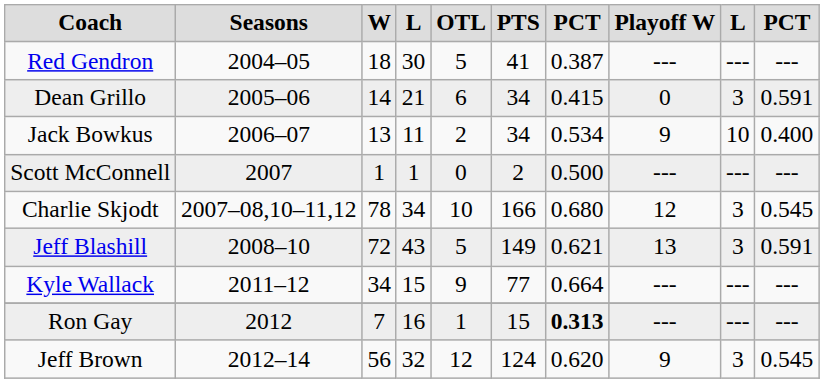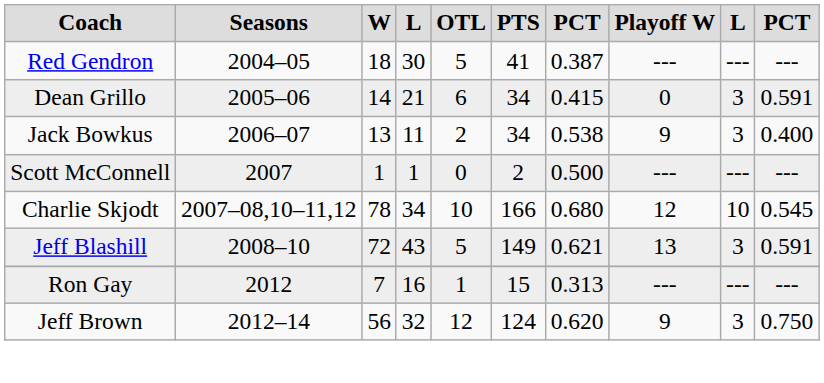Jack Bowkus | column 7: 0.534 -> 0.538
Jack Bowkus | column 9: 10 -> 3
Charlie Skjodt | column 9: 3 -> 10
- row: Kyle Wallack | 2011–12 | 34 | 15 | 9 | 77 | 0.664 | --- | --- | ---
Ron Gay | column 7: bold -> normal
Jeff Brown | column 10: 0.545 -> 0.750
